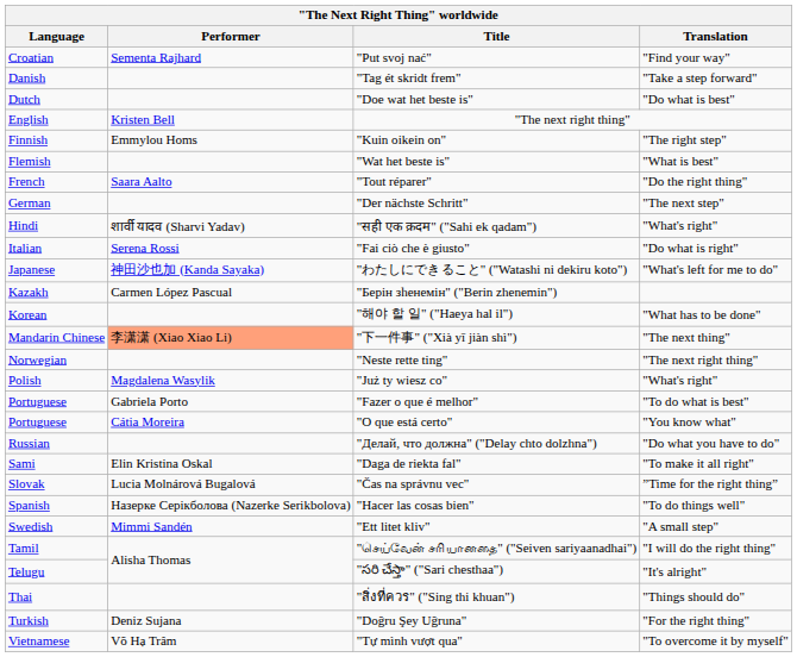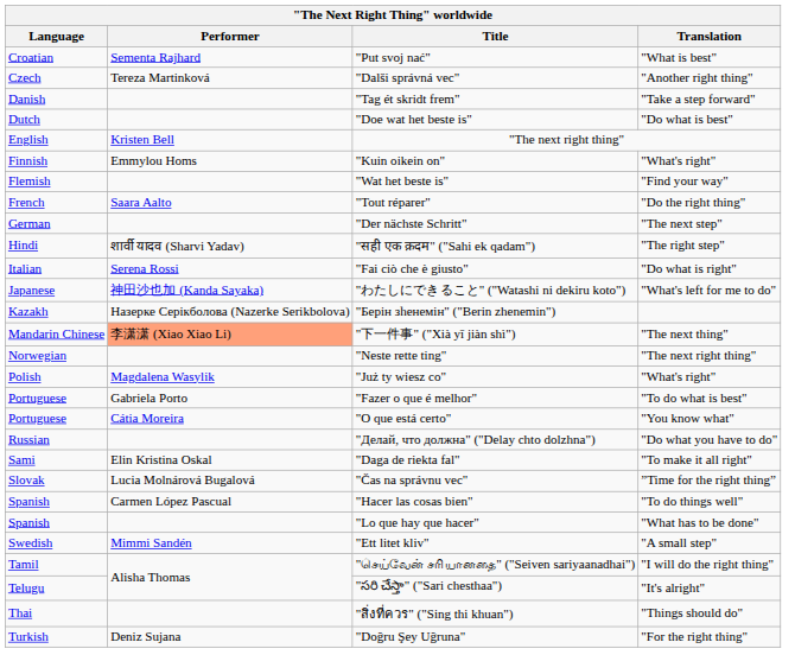"Put svoj nać" | Translation: "Find your way" -> "What is best"
+ row: Czech | Tereza Martinková | "Dalši správná vec" | "Another right thing"
"Kuin oikein on" | Translation: "The right step" -> "What's right"
"Wat het beste is" | Translation: "What is best" -> "Find your way"
"सही एक क़दम" ("Sahi ek qadam") | Translation: "What's right" -> "The right step"
"Берін зһенемін" ("Berin zhenemin") | Performer: Carmen López Pascual -> Назерке Серікболова (Nazerke Serikbolova)
- row: Korean | "해야 할 일" ("Haeya hal il") | "What has to be done"
"Hacer las cosas bien" | Performer: Назерке Серікболова (Nazerke Serikbolova) -> Carmen López Pascual
+ row: Spanish | "Lo que hay que hacer" | "What has to be done"
- row: Vietnamese | Võ Hạ Trâm | "Tự mình vượt qua" | "To overcome it by myself"
